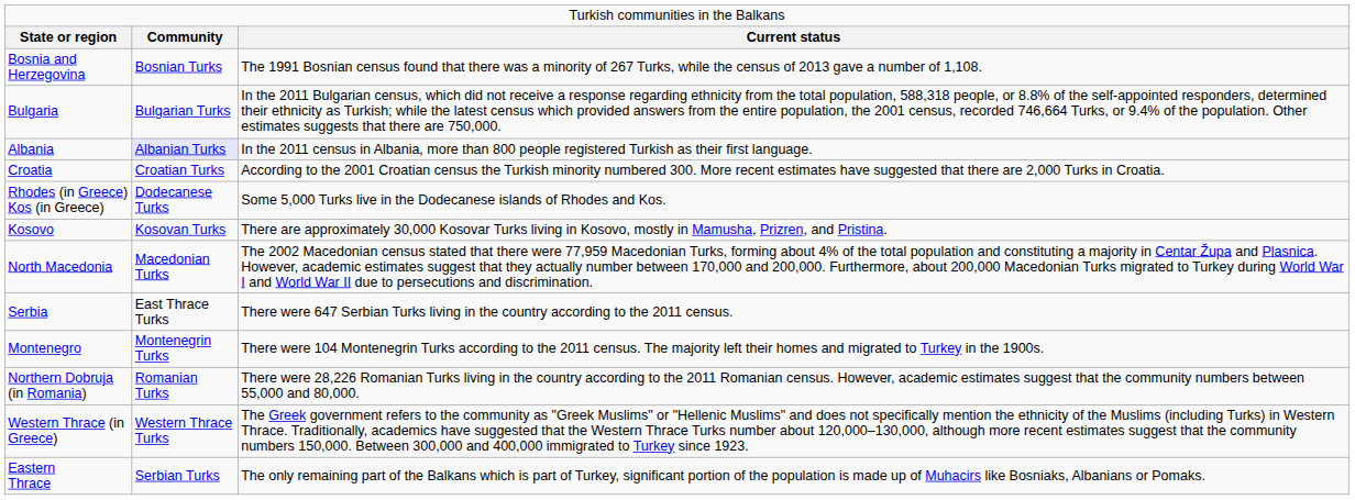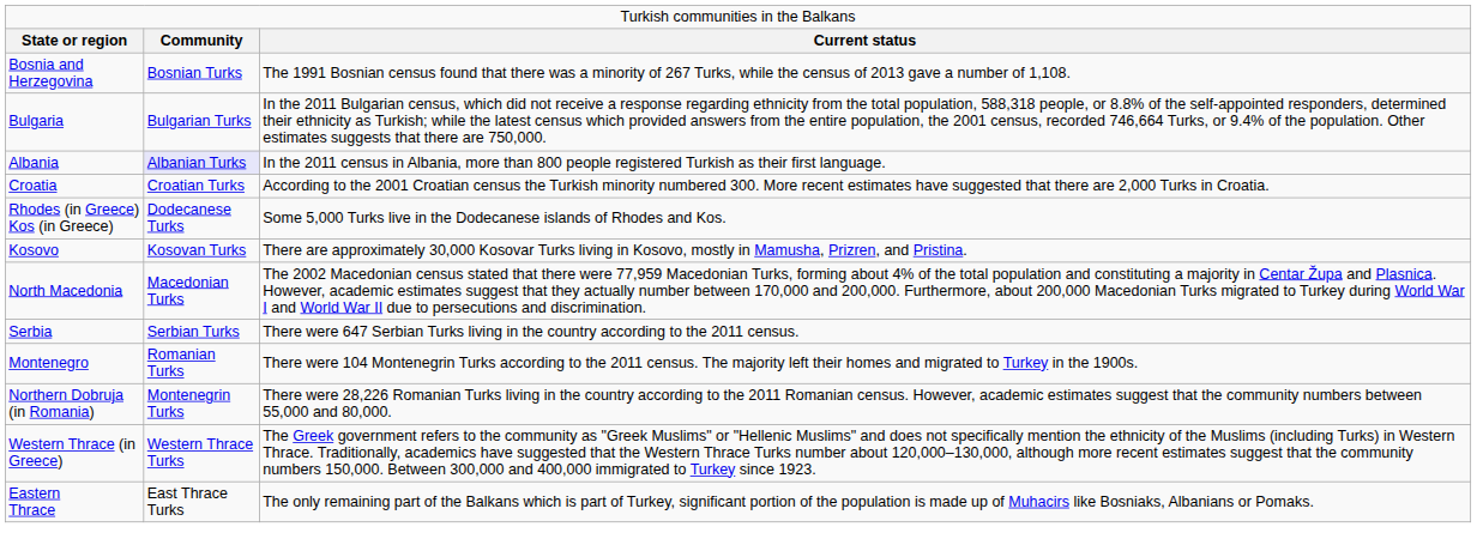Serbia | column 2: East Thrace Turks -> Serbian Turks
Montenegro | column 2: Montenegrin Turks -> Romanian Turks
Northern Dobruja (in Romania) | column 2: Romanian Turks -> Montenegrin Turks
Eastern Thrace | column 2: Serbian Turks -> East Thrace Turks
